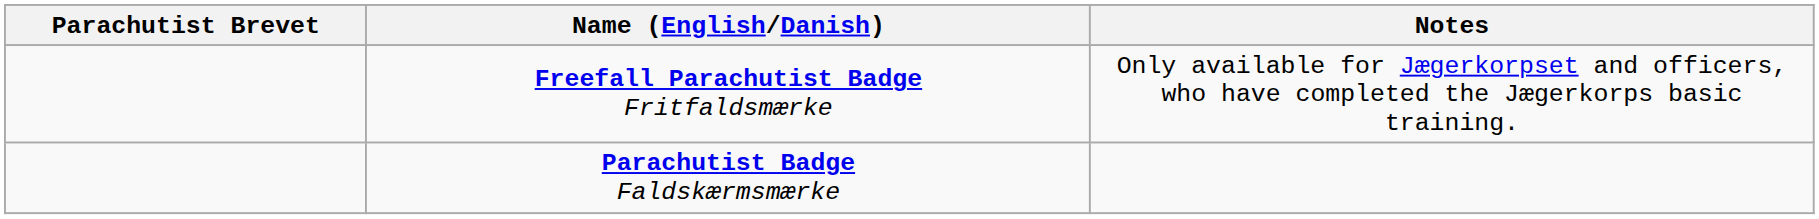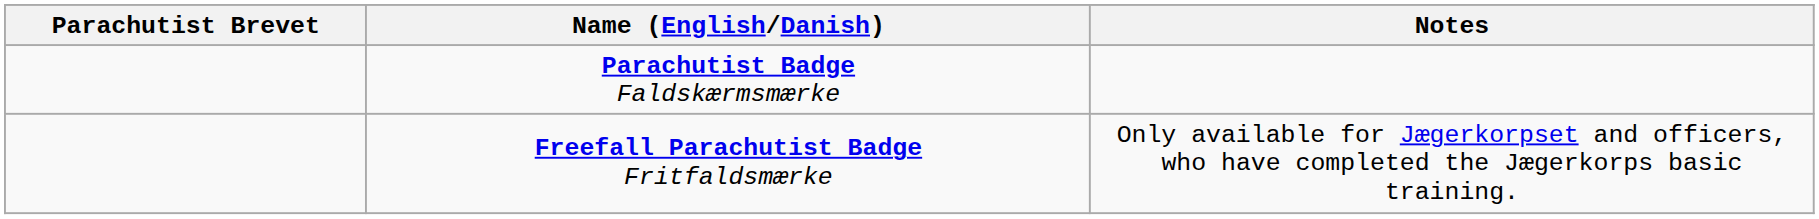rows swapped: Parachutist Badge Faldskærmsmærke <-> Freefall Parachutist Badge Fritfaldsmærke
